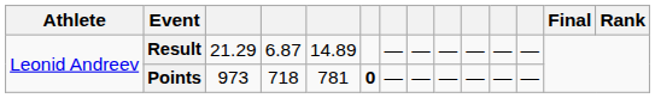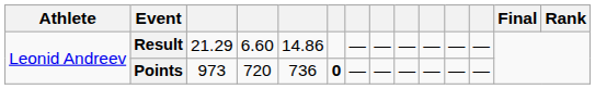Result | column 4: 6.87 -> 6.60
Result | column 5: 14.89 -> 14.86
Points | column 4: 718 -> 720
Points | column 5: 781 -> 736
